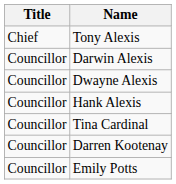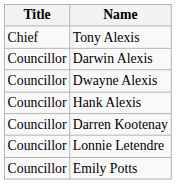- row: Councillor | Tina Cardinal
+ row: Councillor | Lonnie Letendre
